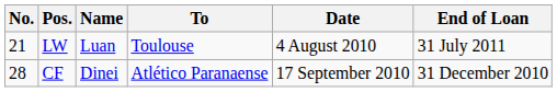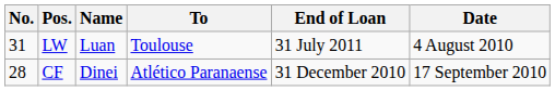columns swapped: Date <-> End of Loan
LW | No.: 21 -> 31
